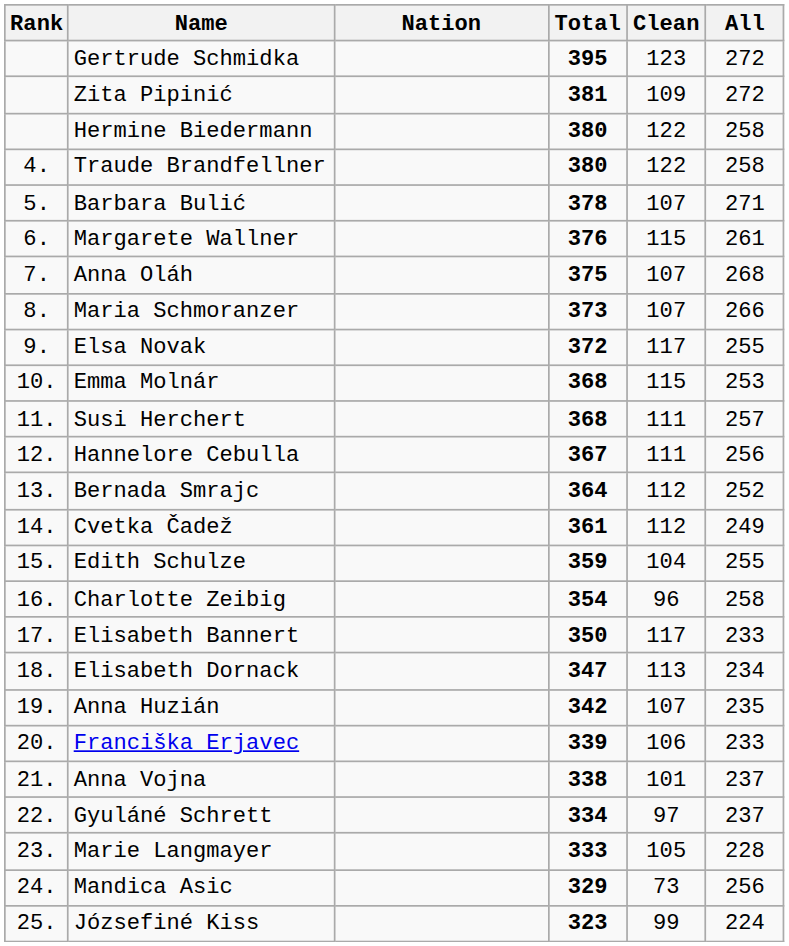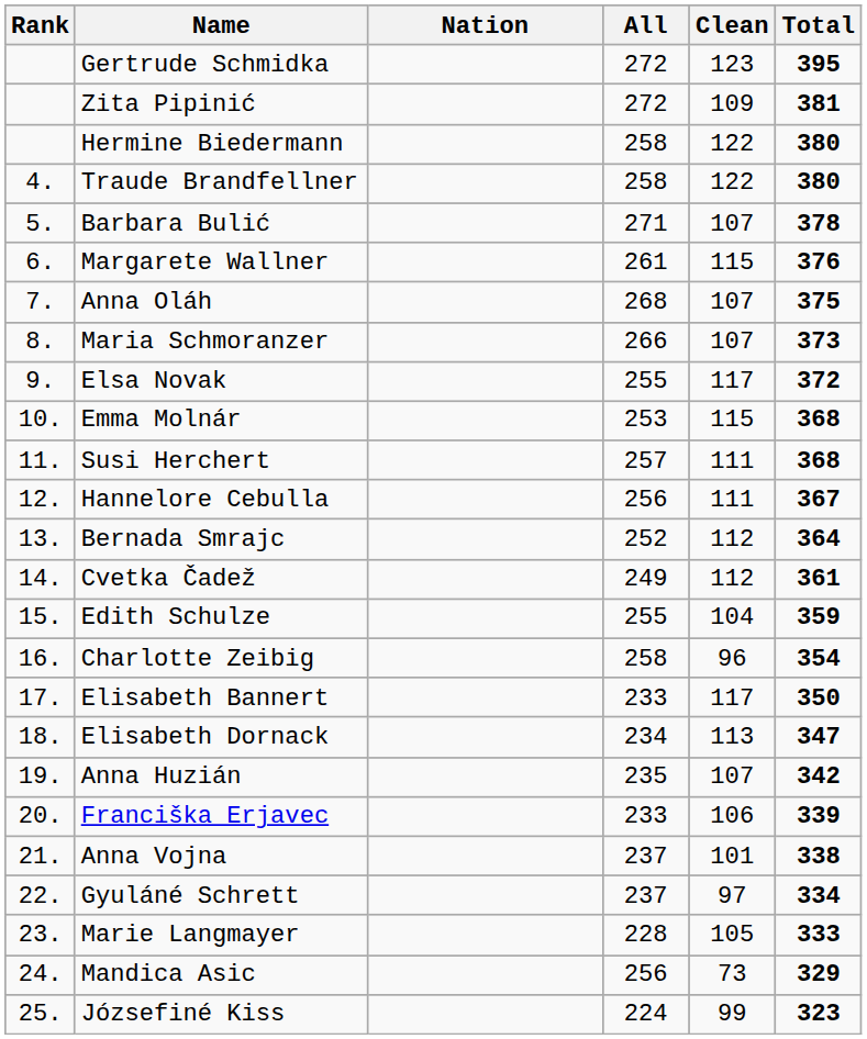columns swapped: All <-> Total
